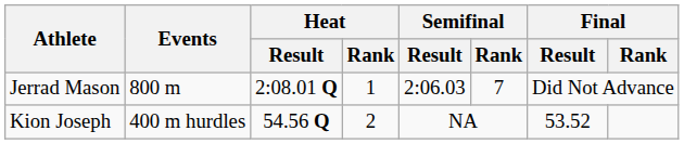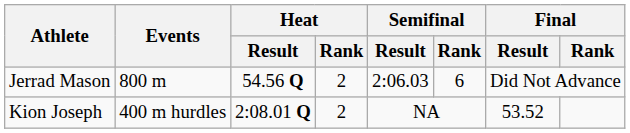Jerrad Mason | Heat / Result: 2:08.01 Q -> 54.56 Q
Jerrad Mason | Heat / Rank: 1 -> 2
Jerrad Mason | Semifinal / Rank: 7 -> 6
Kion Joseph | Heat / Result: 54.56 Q -> 2:08.01 Q
